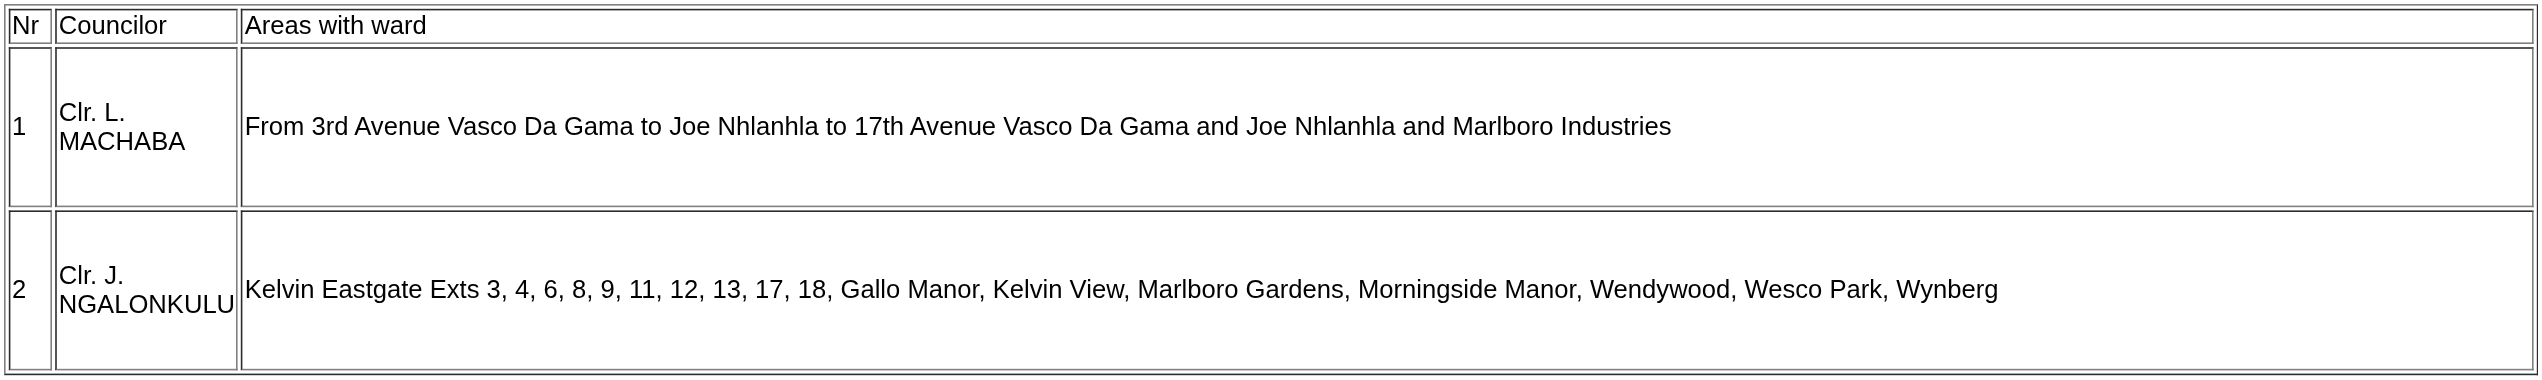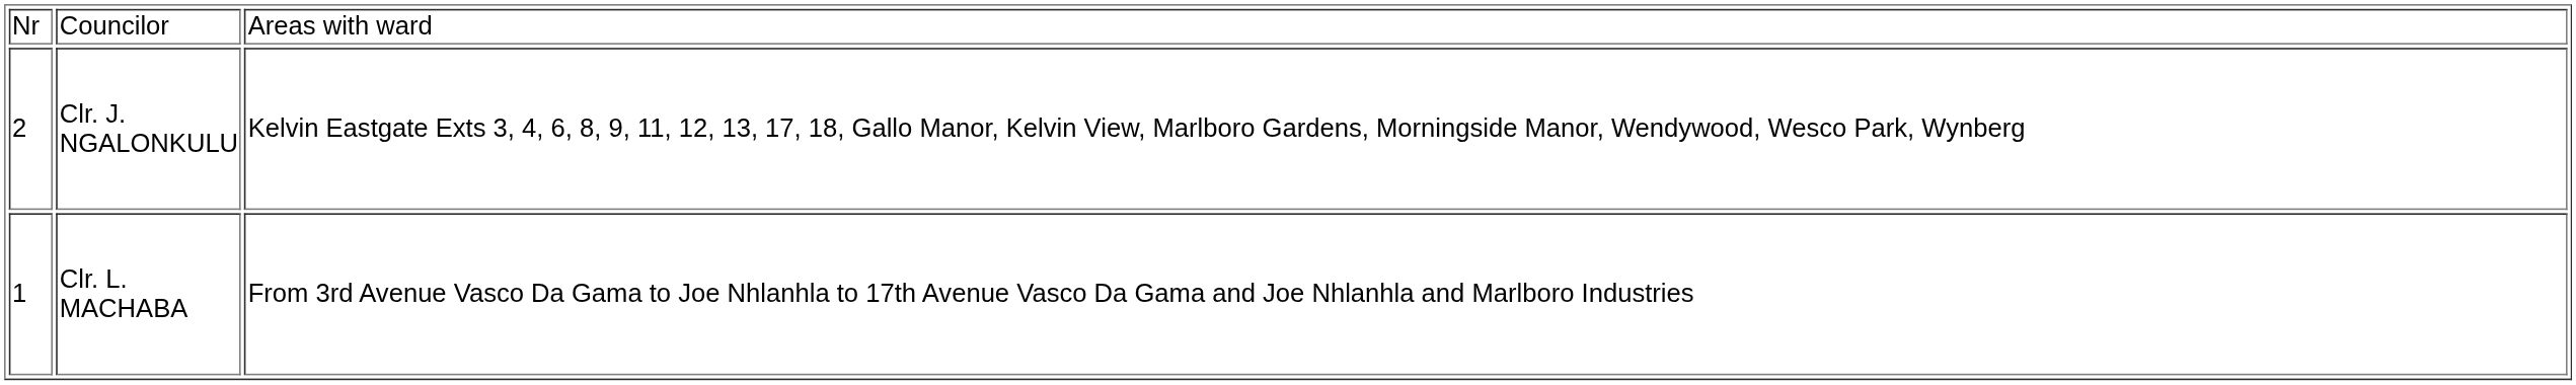rows swapped: Clr. L. MACHABA <-> Clr. J. NGALONKULU
